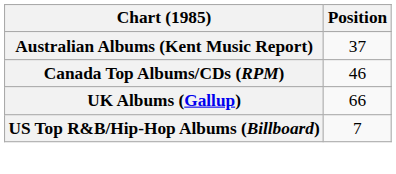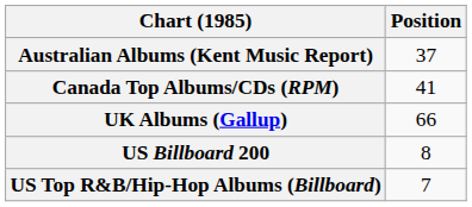Canada Top Albums/CDs (RPM) | Position: 46 -> 41
+ row: US Billboard 200 | 8
